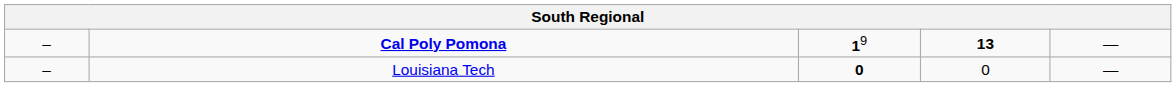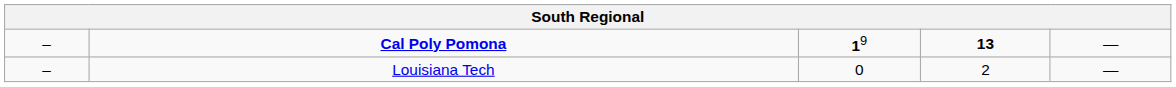Louisiana Tech | column 3: bold -> normal
Louisiana Tech | column 4: 0 -> 2
